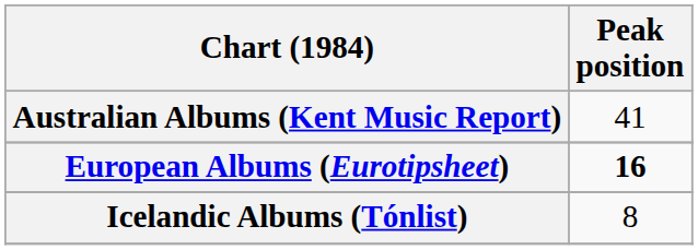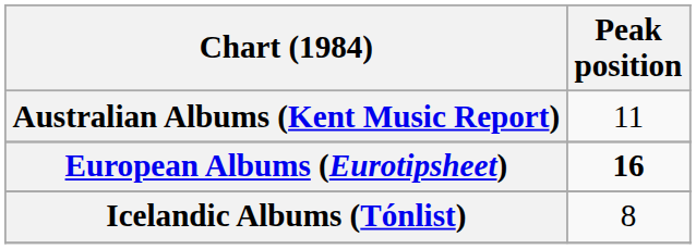Australian Albums (Kent Music Report) | Peak position: 41 -> 11
